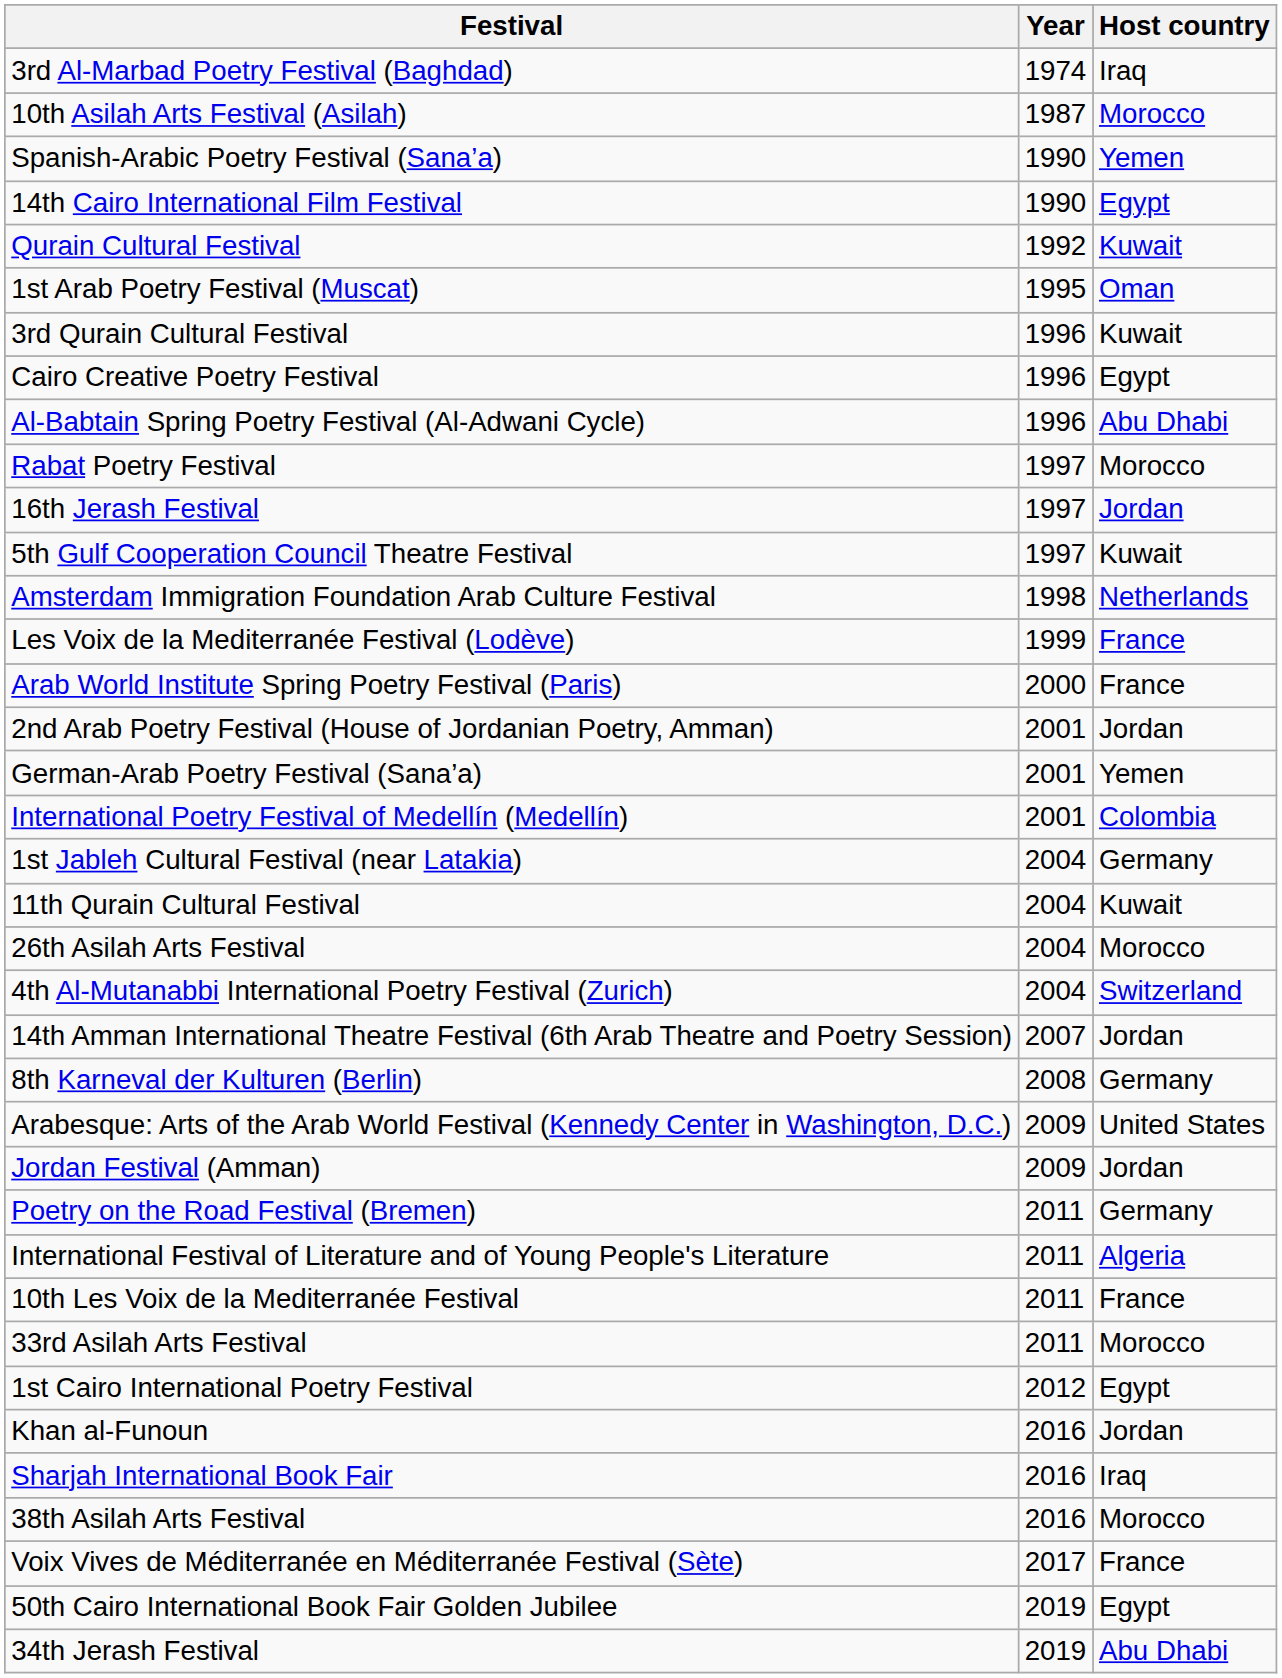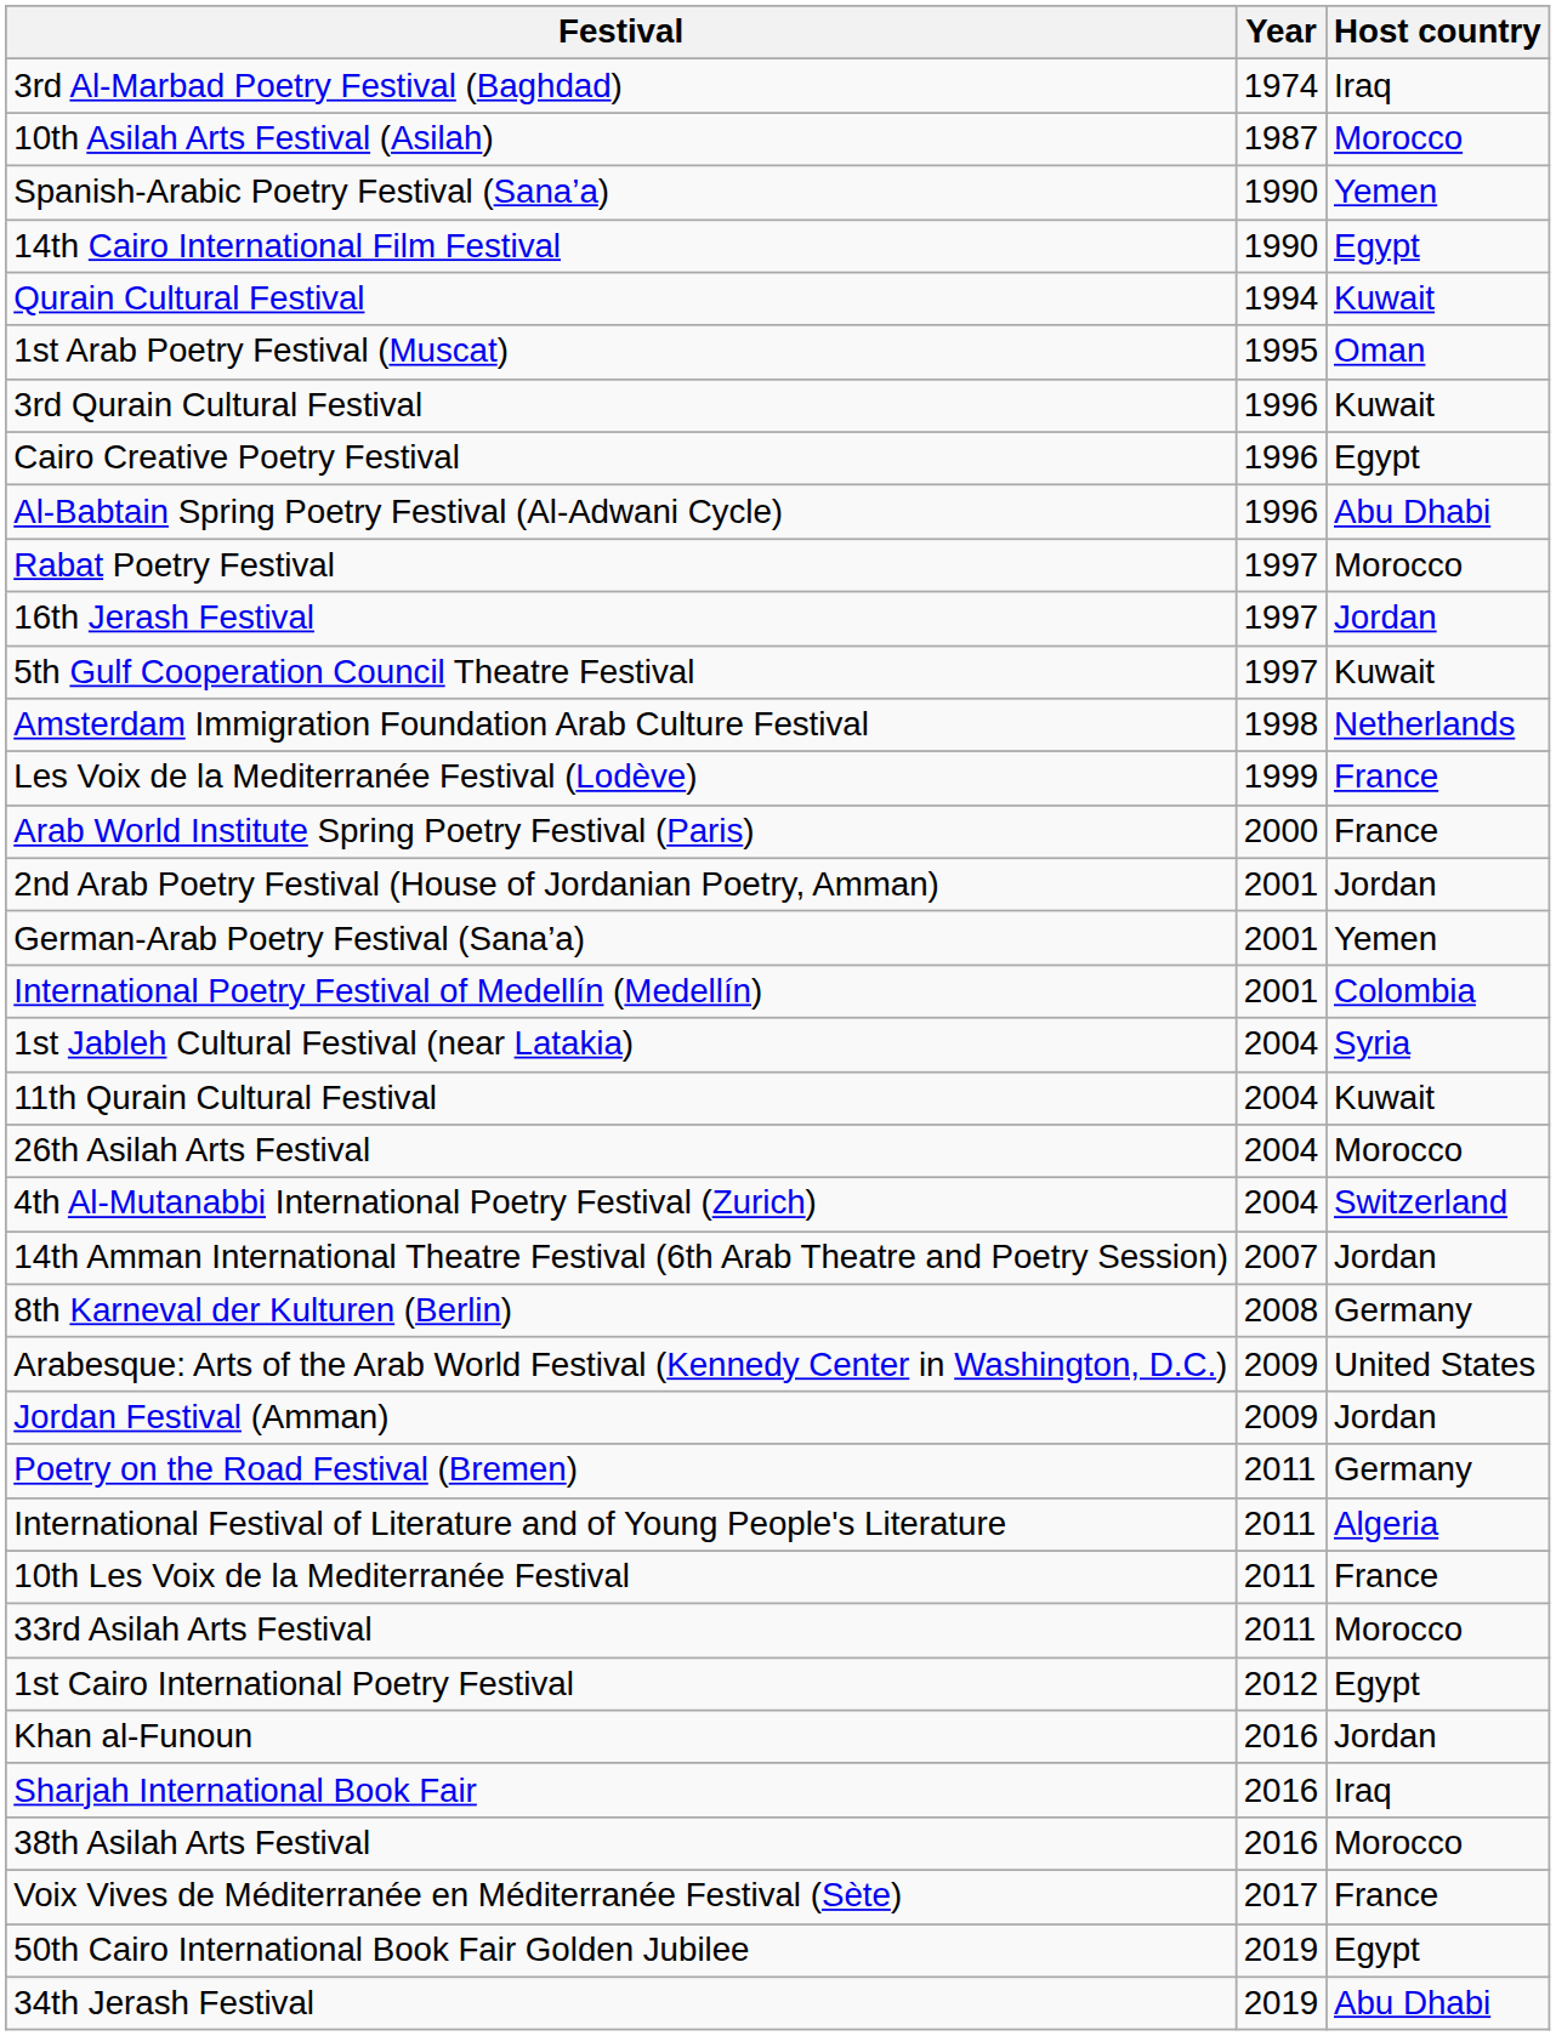Qurain Cultural Festival | Year: 1992 -> 1994
1st Jableh Cultural Festival (near Latakia) | Host country: Germany -> Syria
